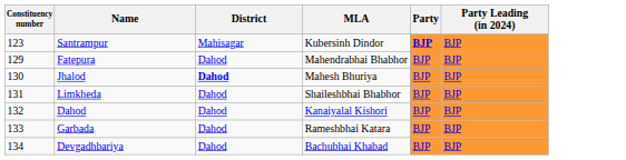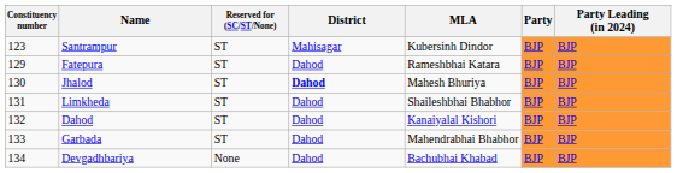+ column: Reserved for (SC/ST/None) | ST | ST | ST | ST | ST | ST | None
Santrampur | Party: bold -> normal
Fatepura | MLA: Mahendrabhai Bhabhor -> Rameshbhai Katara
Garbada | MLA: Rameshbhai Katara -> Mahendrabhai Bhabhor
